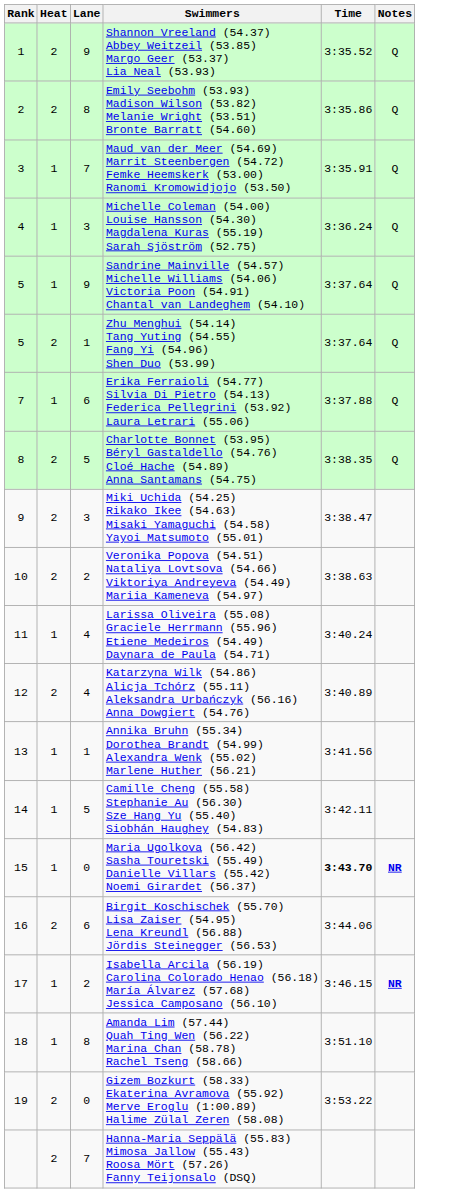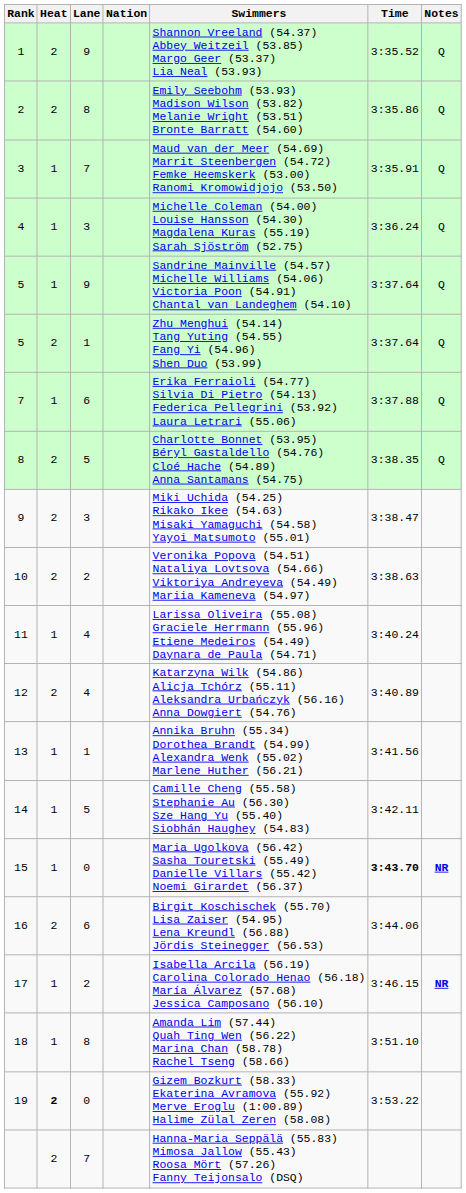+ column: Nation
19 | Heat: normal -> bold
